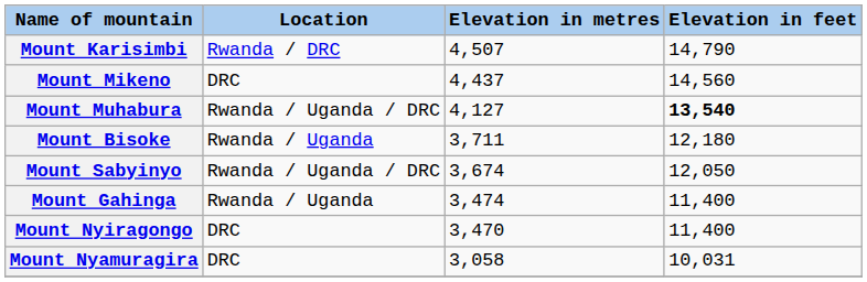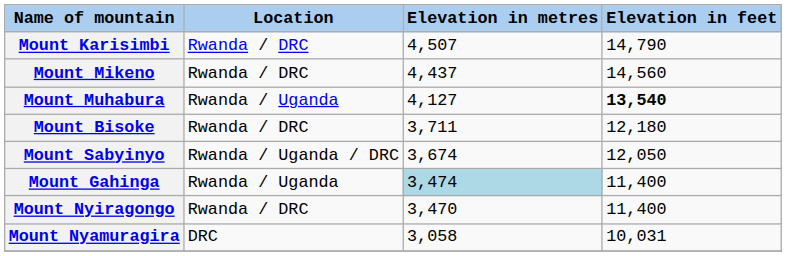Mount Mikeno | Location: DRC -> Rwanda / DRC
Mount Muhabura | Location: Rwanda / Uganda / DRC -> Rwanda / Uganda
Mount Bisoke | Location: Rwanda / Uganda -> Rwanda / DRC
Mount Gahinga | Elevation in metres: no background -> lightblue background
Mount Nyiragongo | Location: DRC -> Rwanda / DRC
